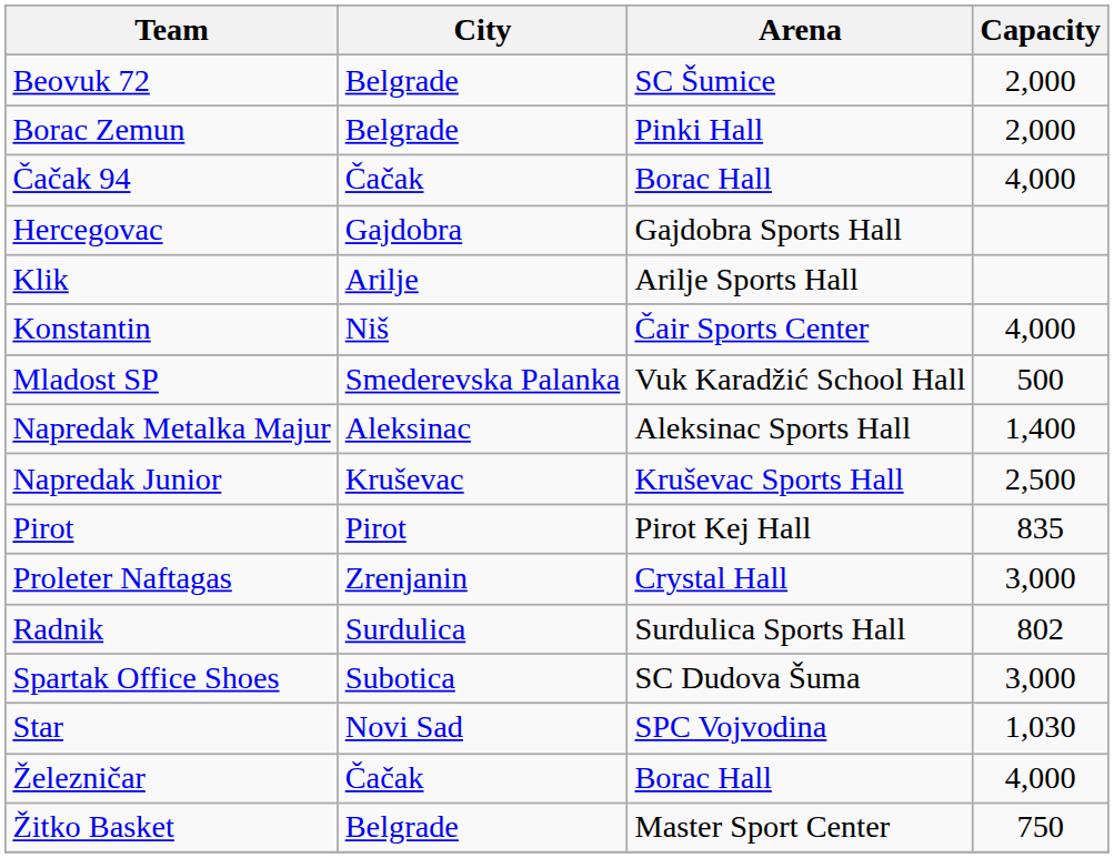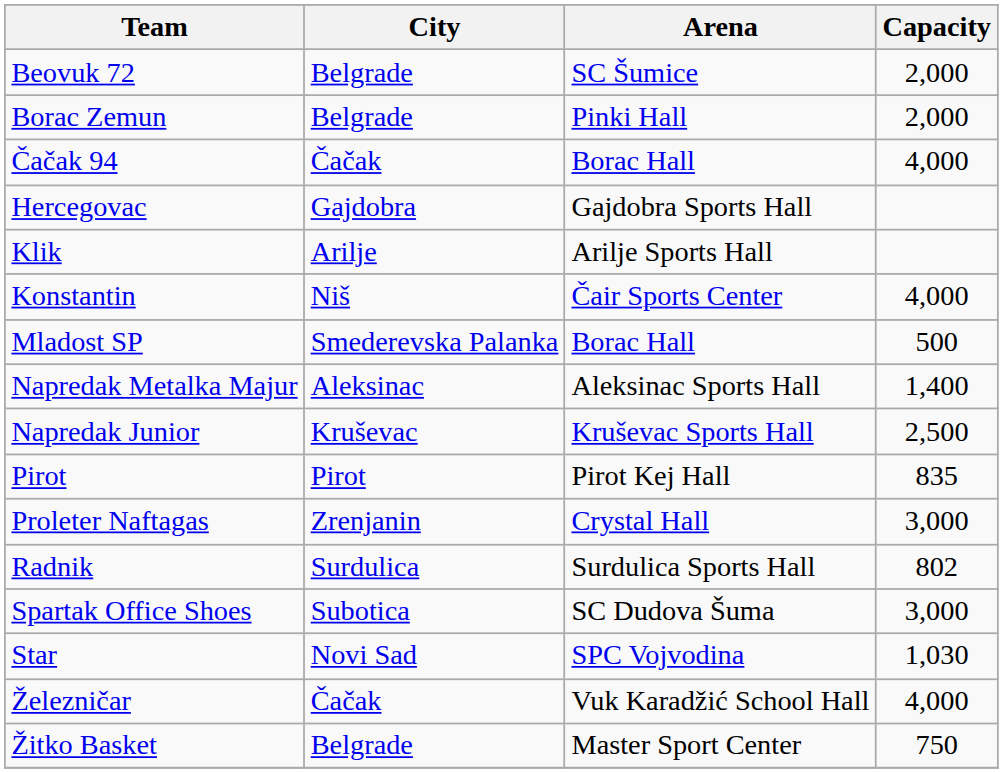Mladost SP | Arena: Vuk Karadžić School Hall -> Borac Hall
Železničar | Arena: Borac Hall -> Vuk Karadžić School Hall
